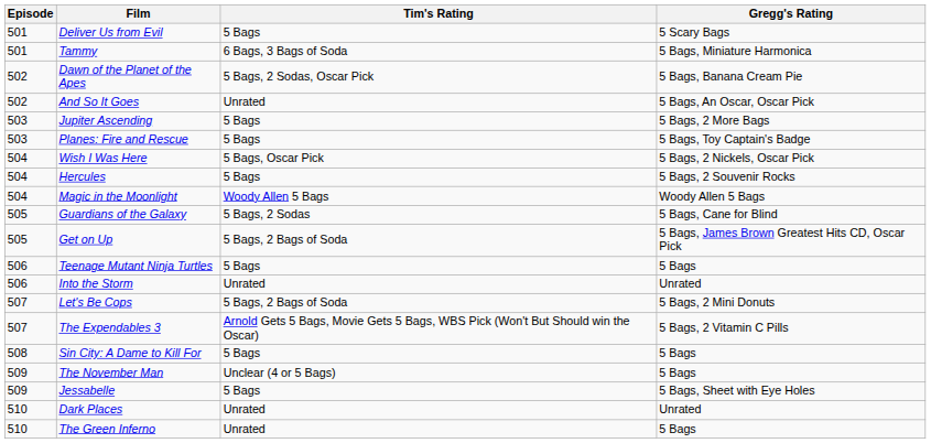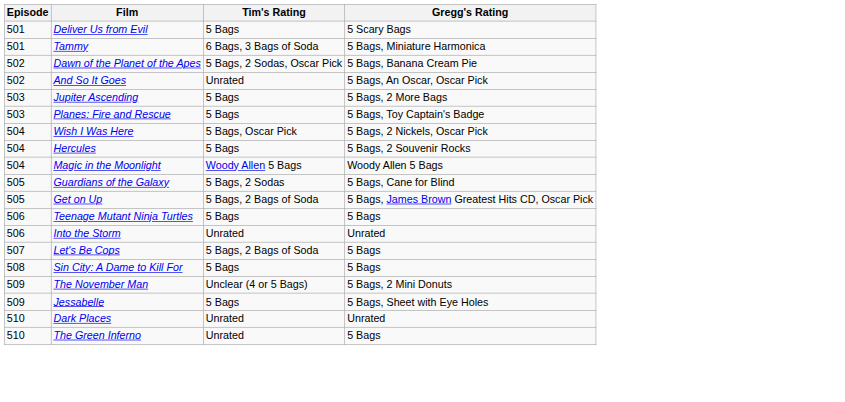Let's Be Cops | Gregg's Rating: 5 Bags, 2 Mini Donuts -> 5 Bags
- row: 507 | The Expendables 3 | Arnold Gets 5 Bags, Movie Gets 5 Bags, WBS Pick (Won't But Should win the Oscar) | 5 Bags, 2 Vitamin C Pills
The November Man | Gregg's Rating: 5 Bags -> 5 Bags, 2 Mini Donuts
